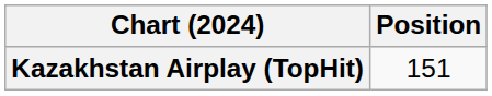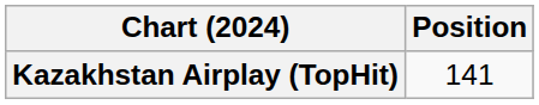Kazakhstan Airplay (TopHit) | Position: 151 -> 141
